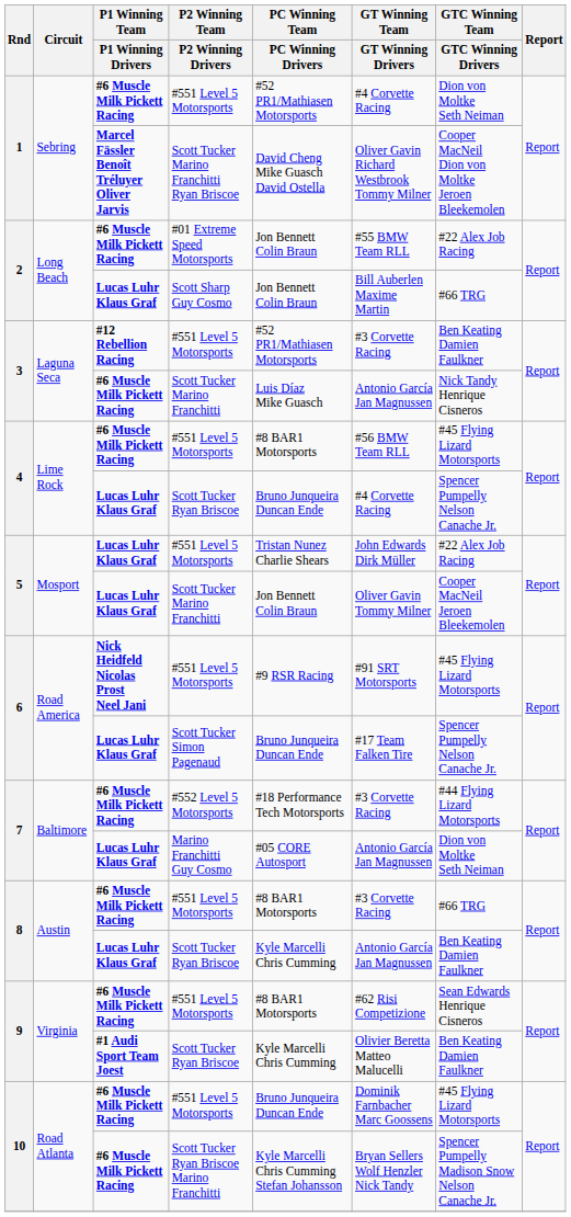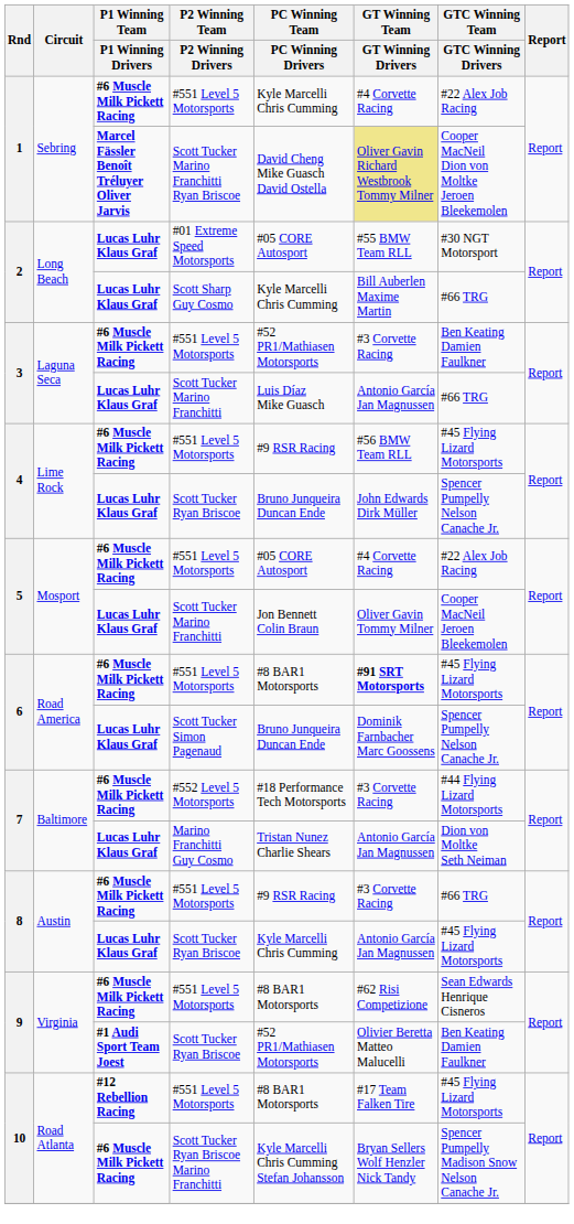1 / #551 Level 5 Motorsports | PC Winning Team / PC Winning Drivers: #52 PR1/Mathiasen Motorsports -> Kyle Marcelli Chris Cumming
1 / #551 Level 5 Motorsports | GTC Winning Team / GTC Winning Drivers: Dion von Moltke Seth Neiman -> #22 Alex Job Racing
1 / Scott Tucker Marino Franchitti Ryan Briscoe | GT Winning Team / GT Winning Drivers: no background -> khaki background
2 / #01 Extreme Speed Motorsports | P1 Winning Team / P1 Winning Drivers: #6 Muscle Milk Pickett Racing -> Lucas Luhr Klaus Graf
2 / #01 Extreme Speed Motorsports | PC Winning Team / PC Winning Drivers: Jon Bennett Colin Braun -> #05 CORE Autosport
2 / #01 Extreme Speed Motorsports | GTC Winning Team / GTC Winning Drivers: #22 Alex Job Racing -> #30 NGT Motorsport
2 / Scott Sharp Guy Cosmo | PC Winning Team / PC Winning Drivers: Jon Bennett Colin Braun -> Kyle Marcelli Chris Cumming
3 / #551 Level 5 Motorsports | P1 Winning Team / P1 Winning Drivers: #12 Rebellion Racing -> #6 Muscle Milk Pickett Racing
3 / Scott Tucker Marino Franchitti | P1 Winning Team / P1 Winning Drivers: #6 Muscle Milk Pickett Racing -> Lucas Luhr Klaus Graf
3 / Scott Tucker Marino Franchitti | GTC Winning Team / GTC Winning Drivers: Nick Tandy Henrique Cisneros -> #66 TRG
4 / #551 Level 5 Motorsports | PC Winning Team / PC Winning Drivers: #8 BAR1 Motorsports -> #9 RSR Racing
4 / Scott Tucker Ryan Briscoe | GT Winning Team / GT Winning Drivers: #4 Corvette Racing -> John Edwards Dirk Müller
5 / #551 Level 5 Motorsports | P1 Winning Team / P1 Winning Drivers: Lucas Luhr Klaus Graf -> #6 Muscle Milk Pickett Racing
5 / #551 Level 5 Motorsports | PC Winning Team / PC Winning Drivers: Tristan Nunez Charlie Shears -> #05 CORE Autosport
5 / #551 Level 5 Motorsports | GT Winning Team / GT Winning Drivers: John Edwards Dirk Müller -> #4 Corvette Racing
6 / #551 Level 5 Motorsports | P1 Winning Team / P1 Winning Drivers: Nick Heidfeld Nicolas Prost Neel Jani -> #6 Muscle Milk Pickett Racing
6 / #551 Level 5 Motorsports | PC Winning Team / PC Winning Drivers: #9 RSR Racing -> #8 BAR1 Motorsports
6 / #551 Level 5 Motorsports | GT Winning Team / GT Winning Drivers: normal -> bold
6 / Scott Tucker Simon Pagenaud | GT Winning Team / GT Winning Drivers: #17 Team Falken Tire -> Dominik Farnbacher Marc Goossens
7 / Marino Franchitti Guy Cosmo | PC Winning Team / PC Winning Drivers: #05 CORE Autosport -> Tristan Nunez Charlie Shears
8 / #551 Level 5 Motorsports | PC Winning Team / PC Winning Drivers: #8 BAR1 Motorsports -> #9 RSR Racing
8 / Scott Tucker Ryan Briscoe | GTC Winning Team / GTC Winning Drivers: Ben Keating Damien Faulkner -> #45 Flying Lizard Motorsports
9 / Scott Tucker Ryan Briscoe | PC Winning Team / PC Winning Drivers: Kyle Marcelli Chris Cumming -> #52 PR1/Mathiasen Motorsports
10 / #551 Level 5 Motorsports | P1 Winning Team / P1 Winning Drivers: #6 Muscle Milk Pickett Racing -> #12 Rebellion Racing
10 / #551 Level 5 Motorsports | PC Winning Team / PC Winning Drivers: Bruno Junqueira Duncan Ende -> #8 BAR1 Motorsports
10 / #551 Level 5 Motorsports | GT Winning Team / GT Winning Drivers: Dominik Farnbacher Marc Goossens -> #17 Team Falken Tire
